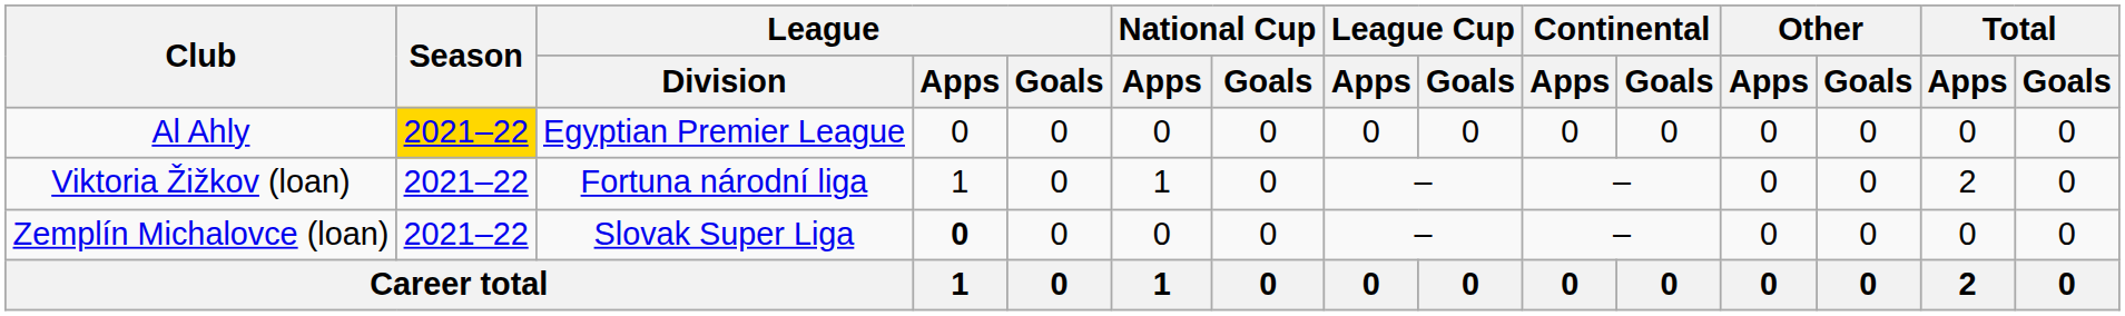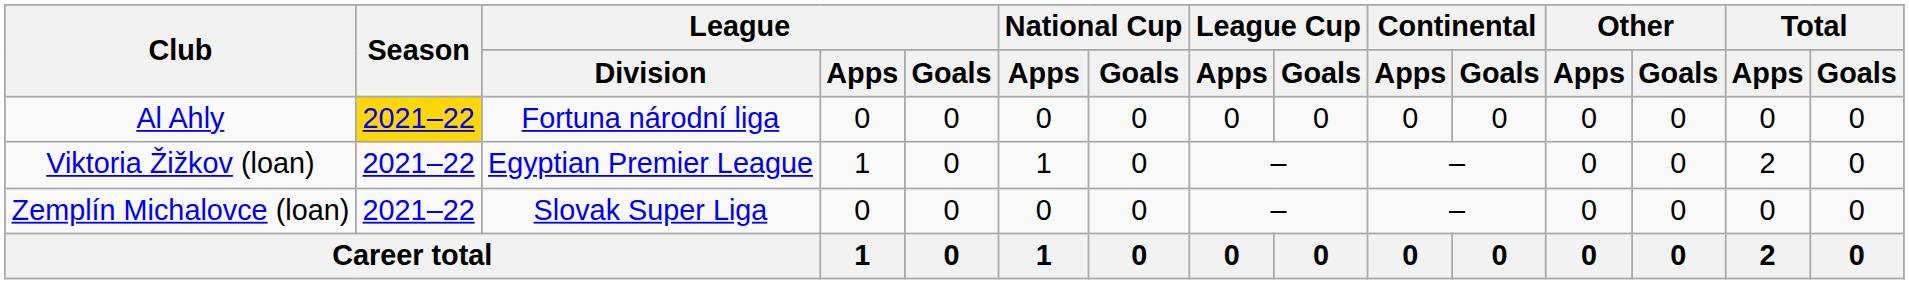Al Ahly | League / Division: Egyptian Premier League -> Fortuna národní liga
Viktoria Žižkov (loan) | League / Division: Fortuna národní liga -> Egyptian Premier League
Zemplín Michalovce (loan) | League / Apps: bold -> normal
